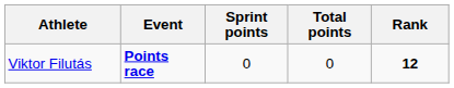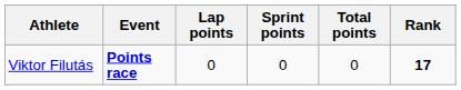+ column: Lap points | 0
Viktor Filutás | Rank: 12 -> 17
